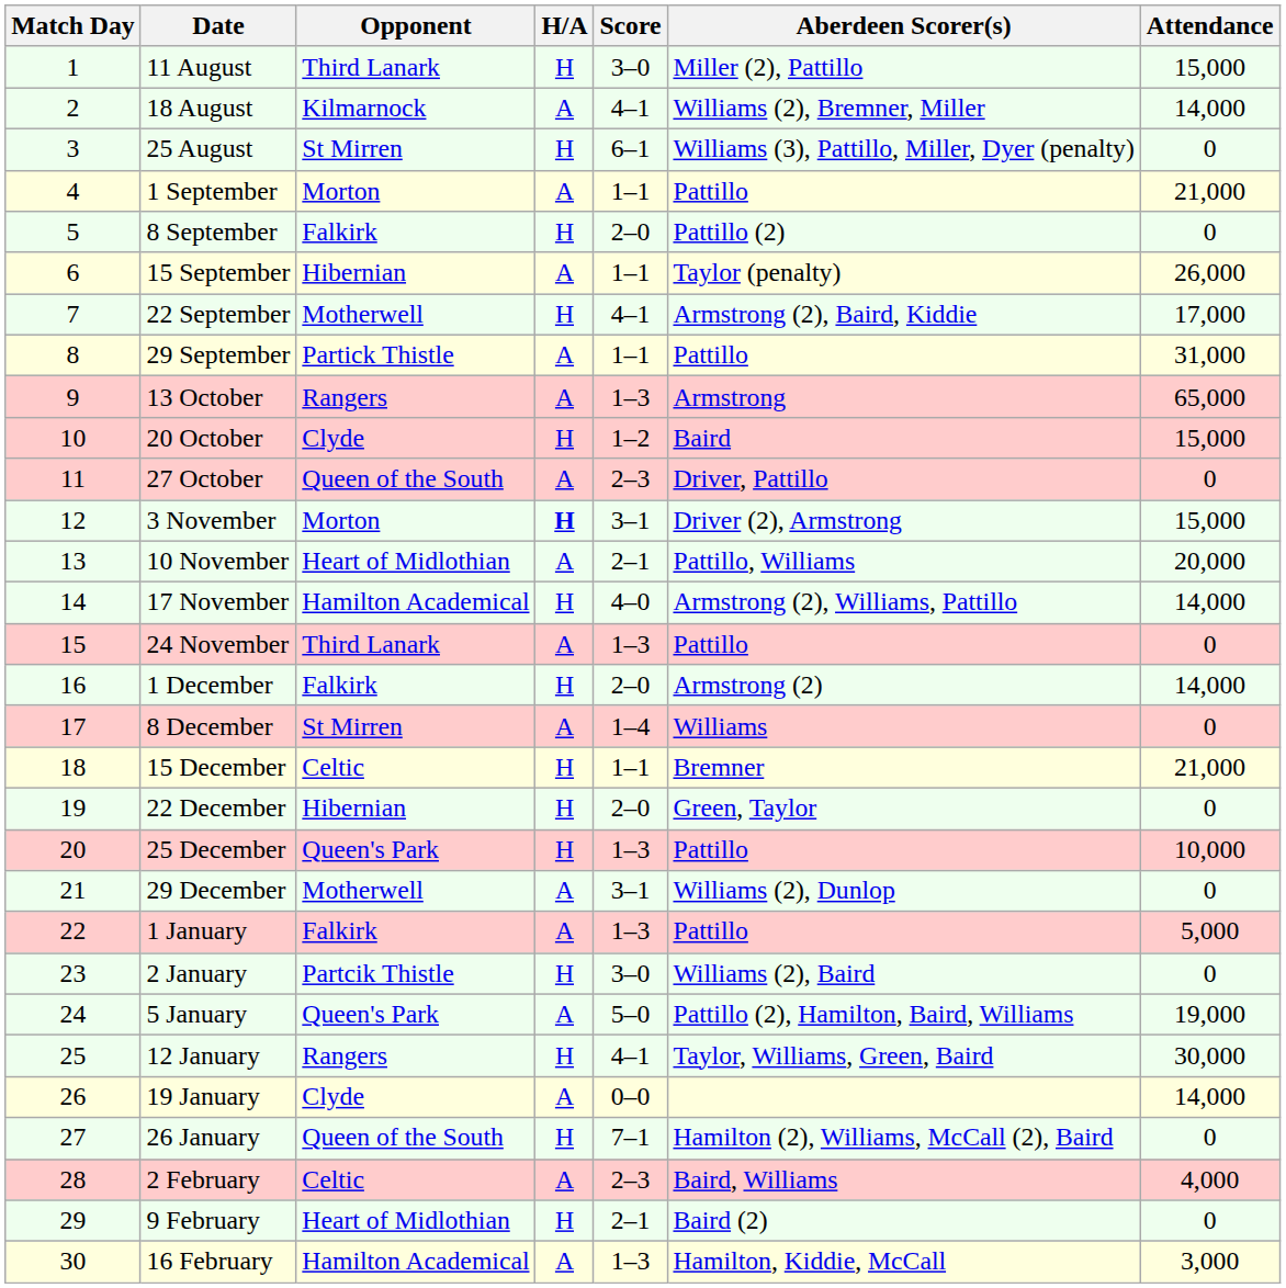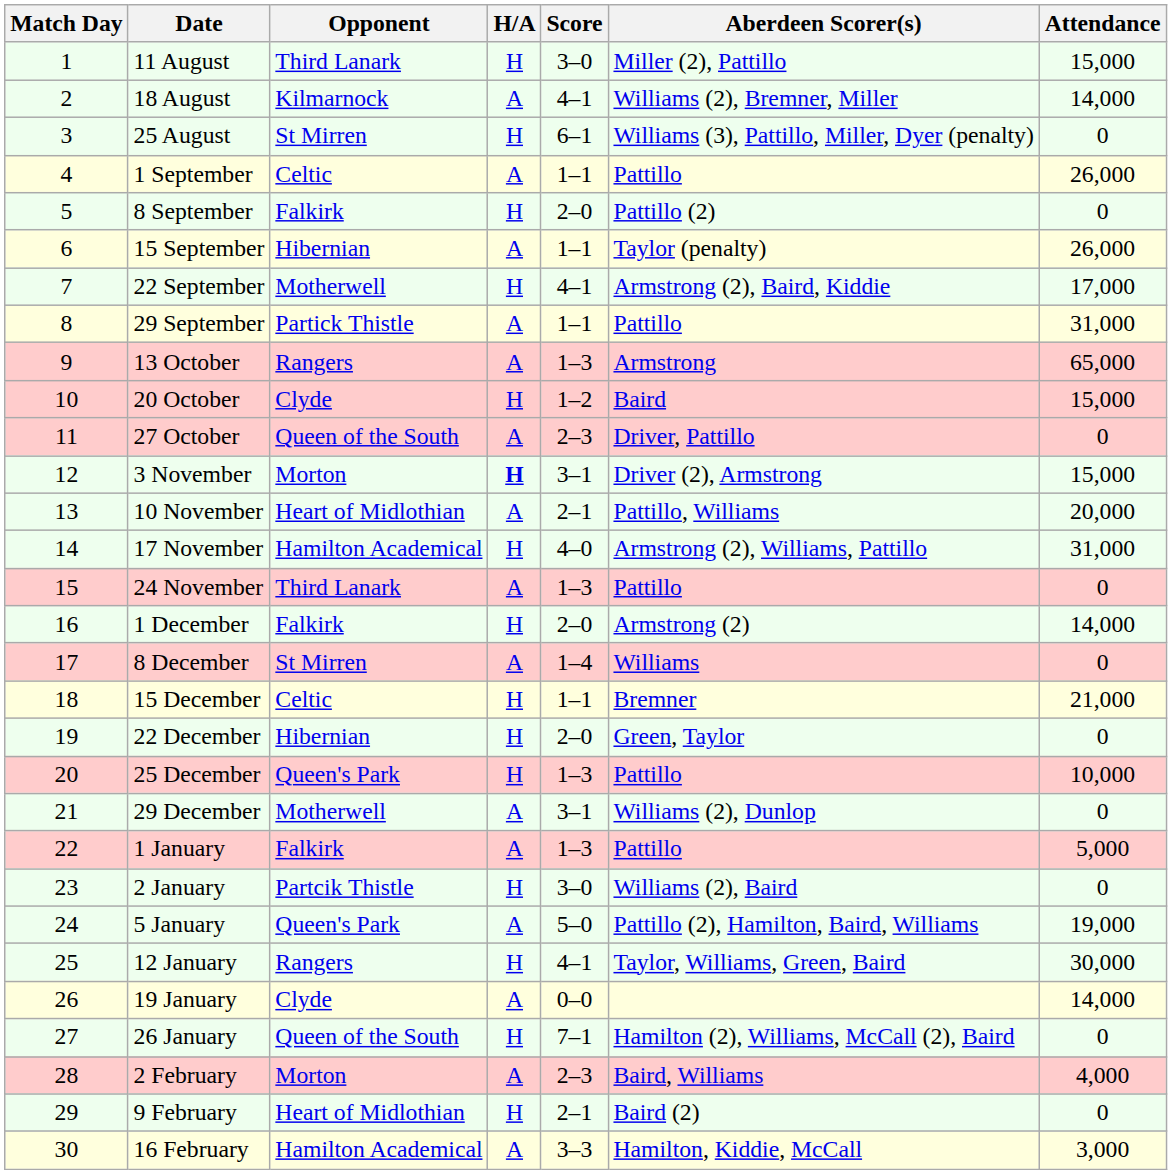1 September | Opponent: Morton -> Celtic
1 September | Attendance: 21,000 -> 26,000
17 November | Attendance: 14,000 -> 31,000
2 February | Opponent: Celtic -> Morton
16 February | Score: 1–3 -> 3–3
